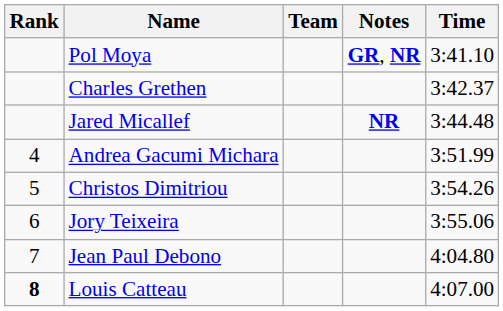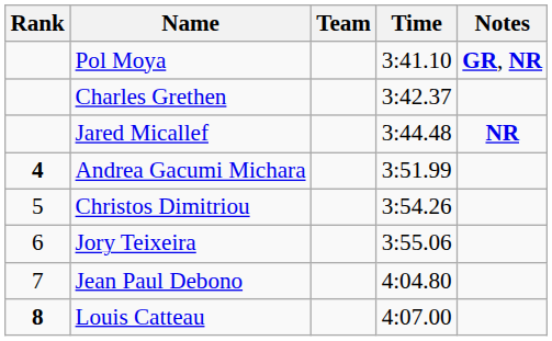columns swapped: Time <-> Notes
Andrea Gacumi Michara | Rank: normal -> bold
